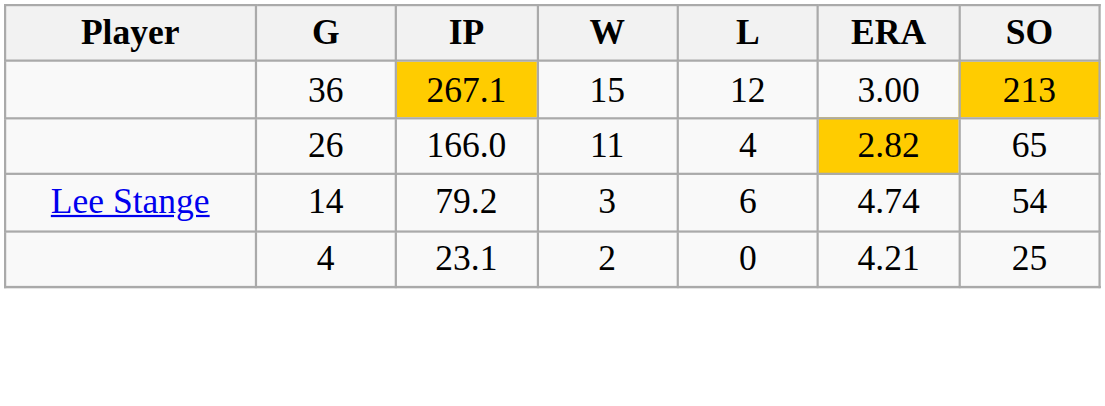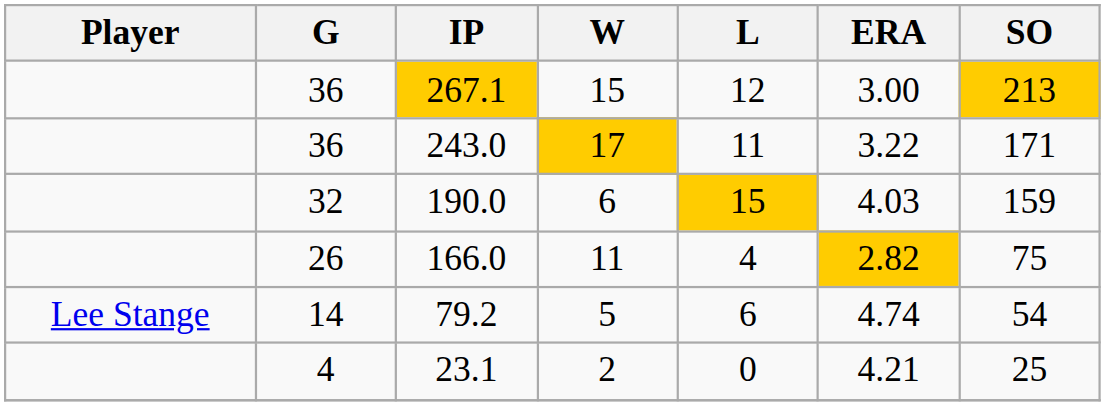+ row: 36 | 243.0 | 17 | 11 | 3.22 | 171
+ row: 32 | 190.0 | 6 | 15 | 4.03 | 159
166.0 | SO: 65 -> 75
79.2 | W: 3 -> 5
